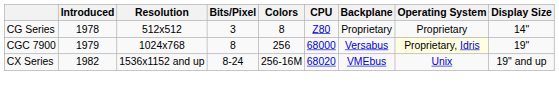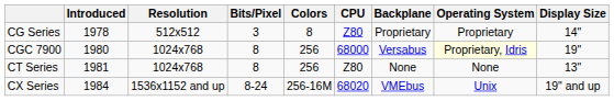CGC 7900 | Introduced: 1979 -> 1980
+ row: CT Series | 1981 | 1024x768 | 8 | 256 | Z80 | None | None | 13"
CX Series | Introduced: 1982 -> 1984
